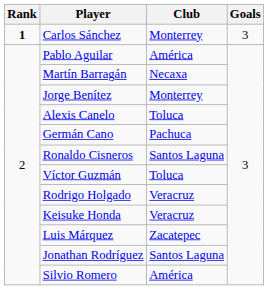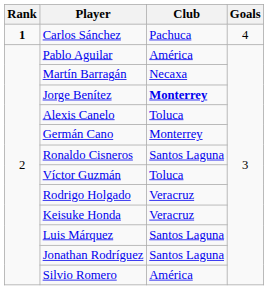Carlos Sánchez | Club: Monterrey -> Pachuca
Carlos Sánchez | Goals: 3 -> 4
Jorge Benítez | Club: normal -> bold
Germán Cano | Club: Pachuca -> Monterrey
Luis Márquez | Club: Zacatepec -> Santos Laguna
